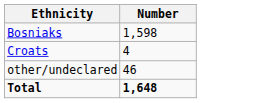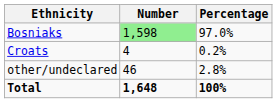+ column: Percentage | 97.0% | 0.2% | 2.8% | 100%
Bosniaks | Number: no background -> lightgreen background
